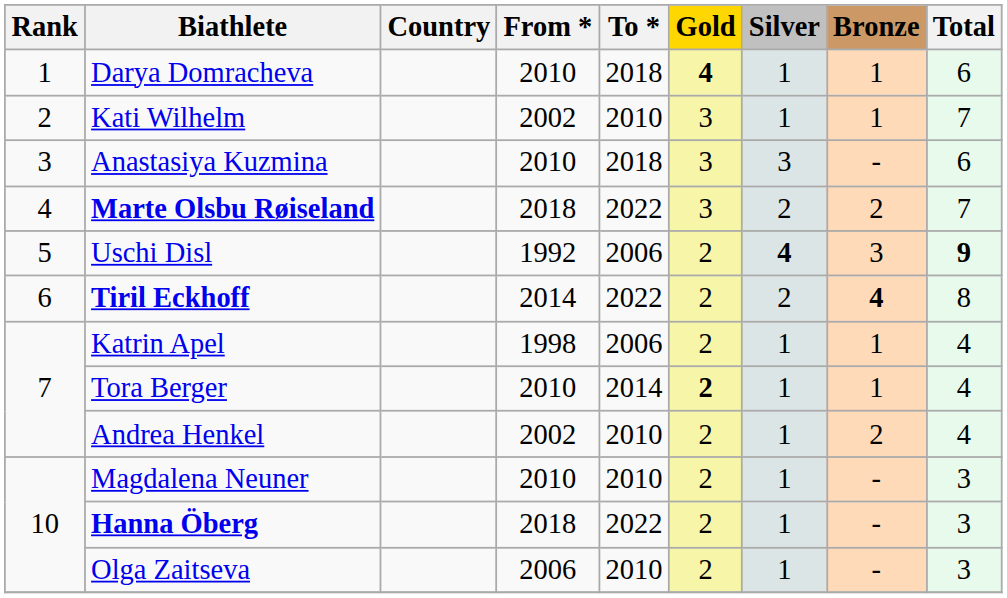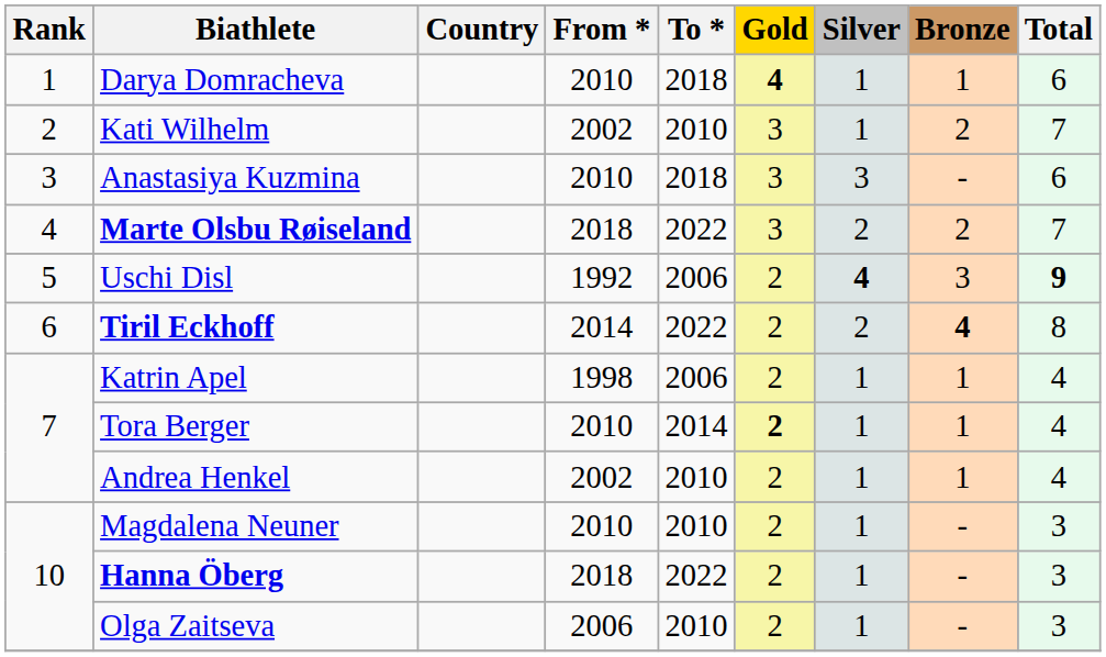Kati Wilhelm | Bronze: 1 -> 2
Andrea Henkel | Bronze: 2 -> 1
